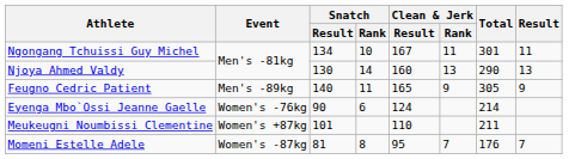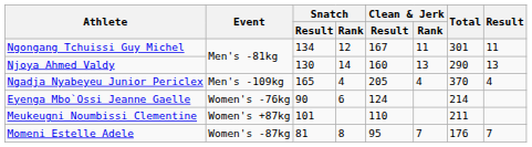Ngongang Tchuissi Guy Michel | Snatch / Rank: 10 -> 12
- row: Feugno Cedric Patient | Men's -89kg | 140 | 11 | 165 | 9 | 305 | 9
+ row: Ngadja Nyabeyeu Junior Periclex | Men's -109kg | 165 | 4 | 205 | 4 | 370 | 4
